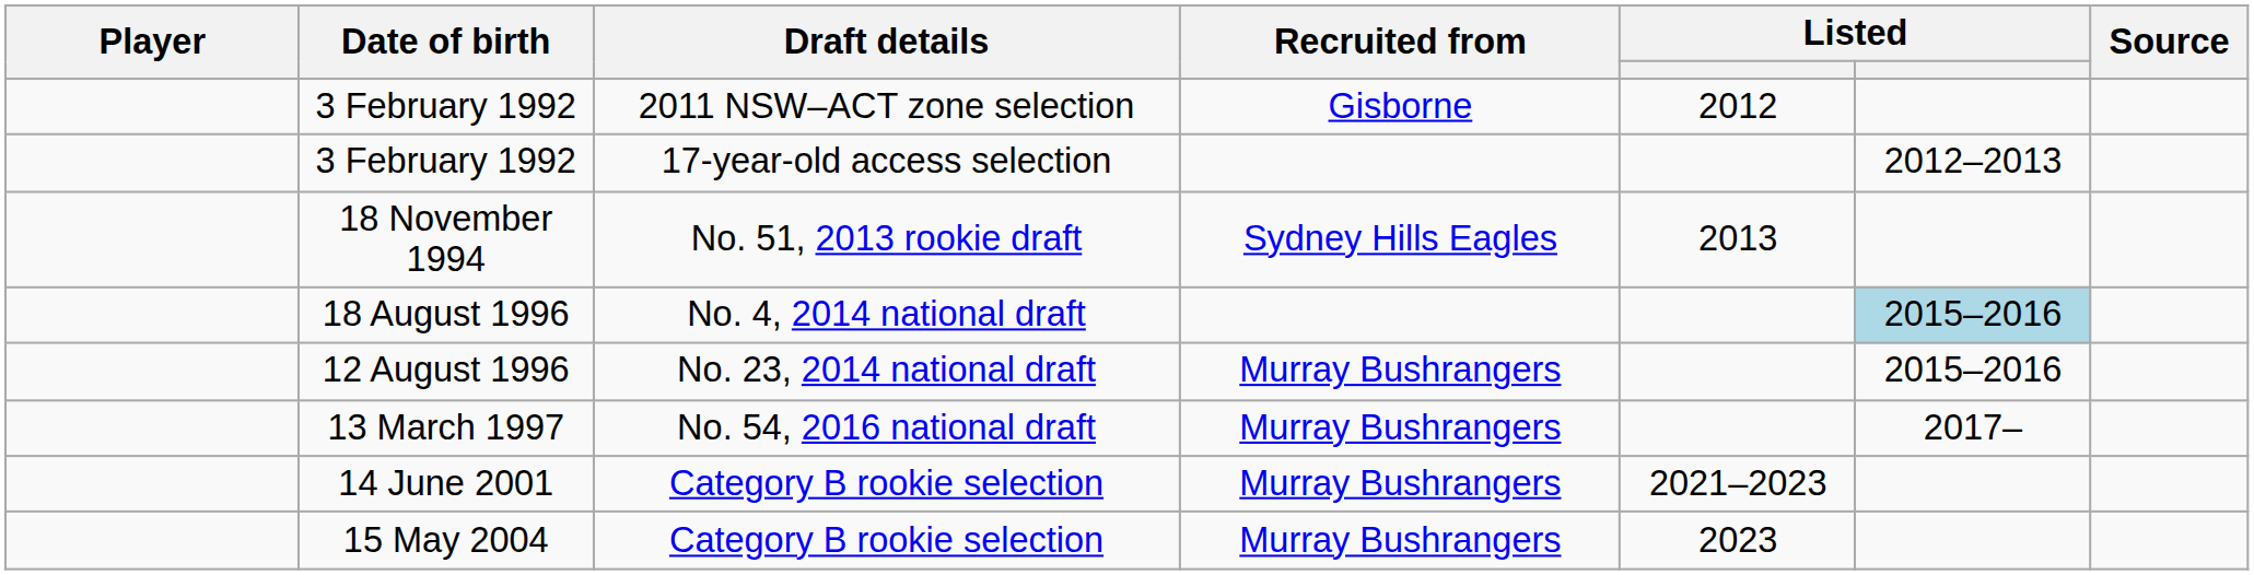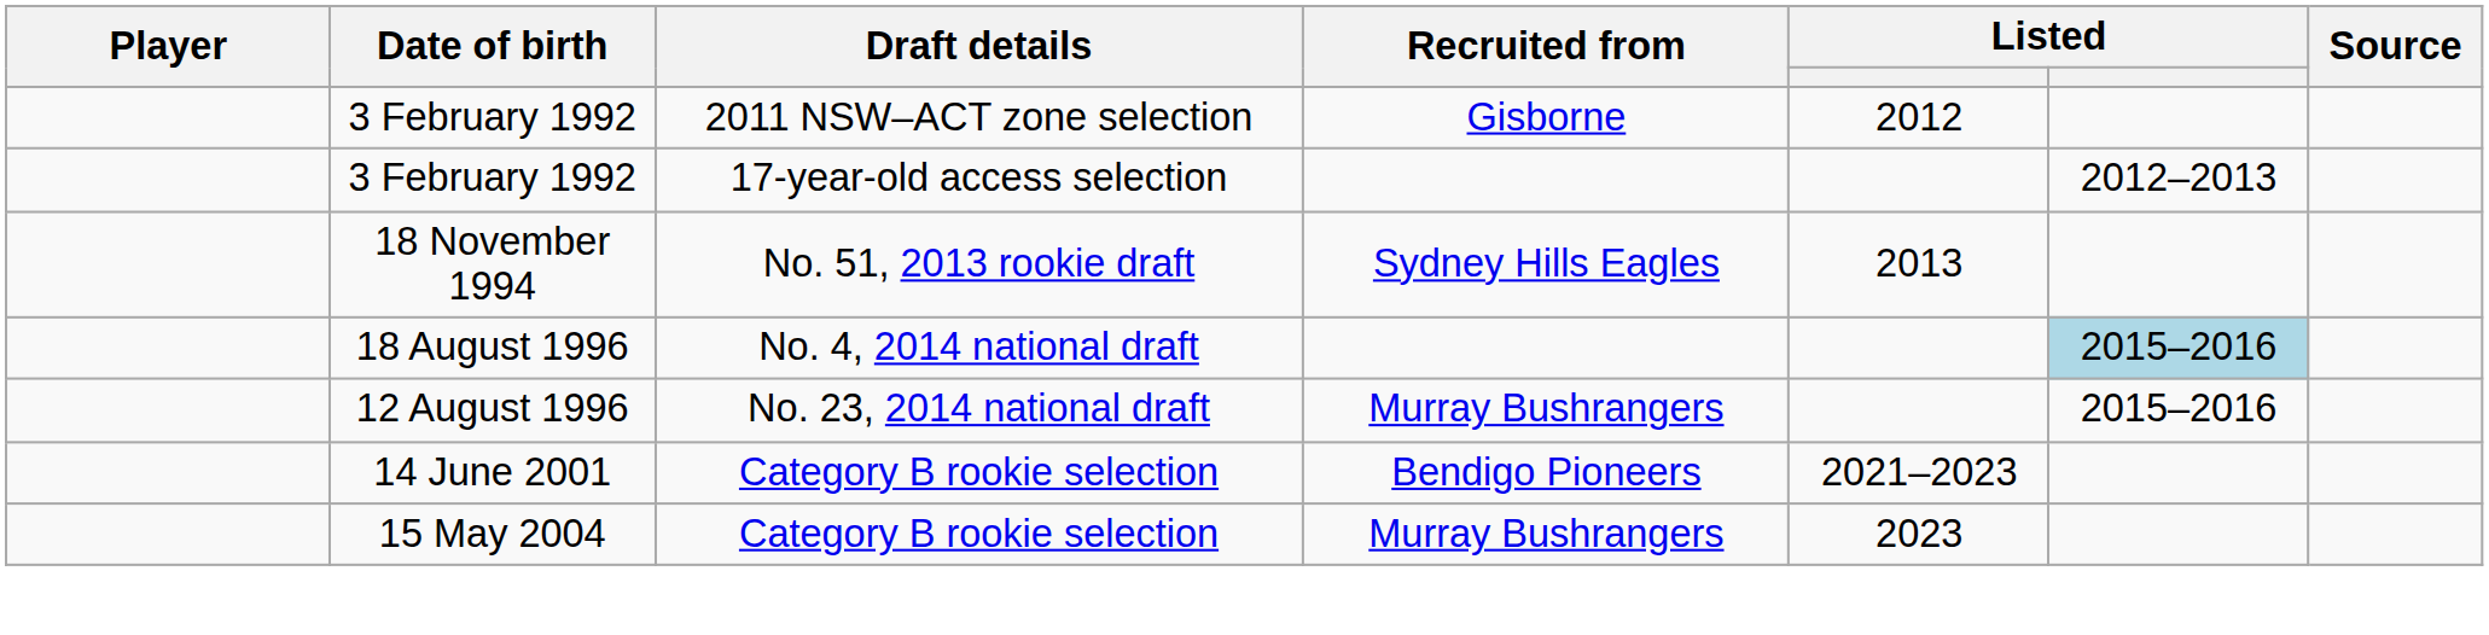- row: 13 March 1997 | No. 54, 2016 national draft | Murray Bushrangers | 2017–
14 June 2001 | Recruited from: Murray Bushrangers -> Bendigo Pioneers
